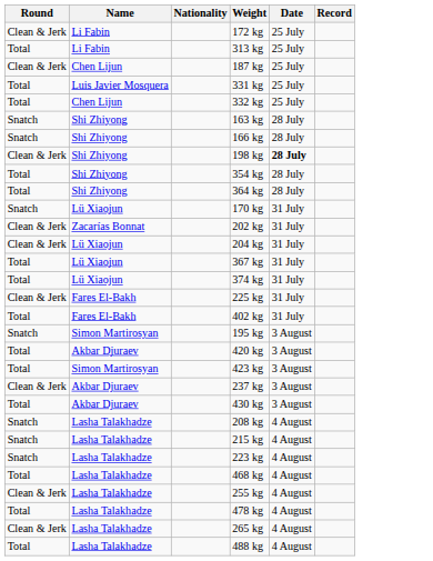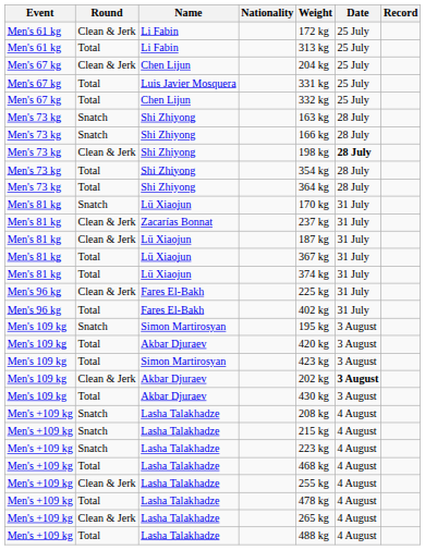+ column: Event | Men's 61 kg | Men's 61 kg | Men's 67 kg | Men's 67 kg | Men's 67 kg | Men's 73 kg | Men's 73 kg | Men's 73 kg | Men's 73 kg | Men's 73 kg | Men's 81 kg | Men's 81 kg | Men's 81 kg | Men's 81 kg | Men's 81 kg | Men's 96 kg | Men's 96 kg | Men's 109 kg | Men's 109 kg | Men's 109 kg | Men's 109 kg | Men's 109 kg | Men's +109 kg | Men's +109 kg | Men's +109 kg | Men's +109 kg | Men's +109 kg | Men's +109 kg | Men's +109 kg | Men's +109 kg
Clean & Jerk / Chen Lijun | Weight: 187 kg -> 204 kg
Zacarías Bonnat | Weight: 202 kg -> 237 kg
Clean & Jerk / Lü Xiaojun | Weight: 204 kg -> 187 kg
Clean & Jerk / Akbar Djuraev | Weight: 237 kg -> 202 kg
Clean & Jerk / Akbar Djuraev | Date: normal -> bold
